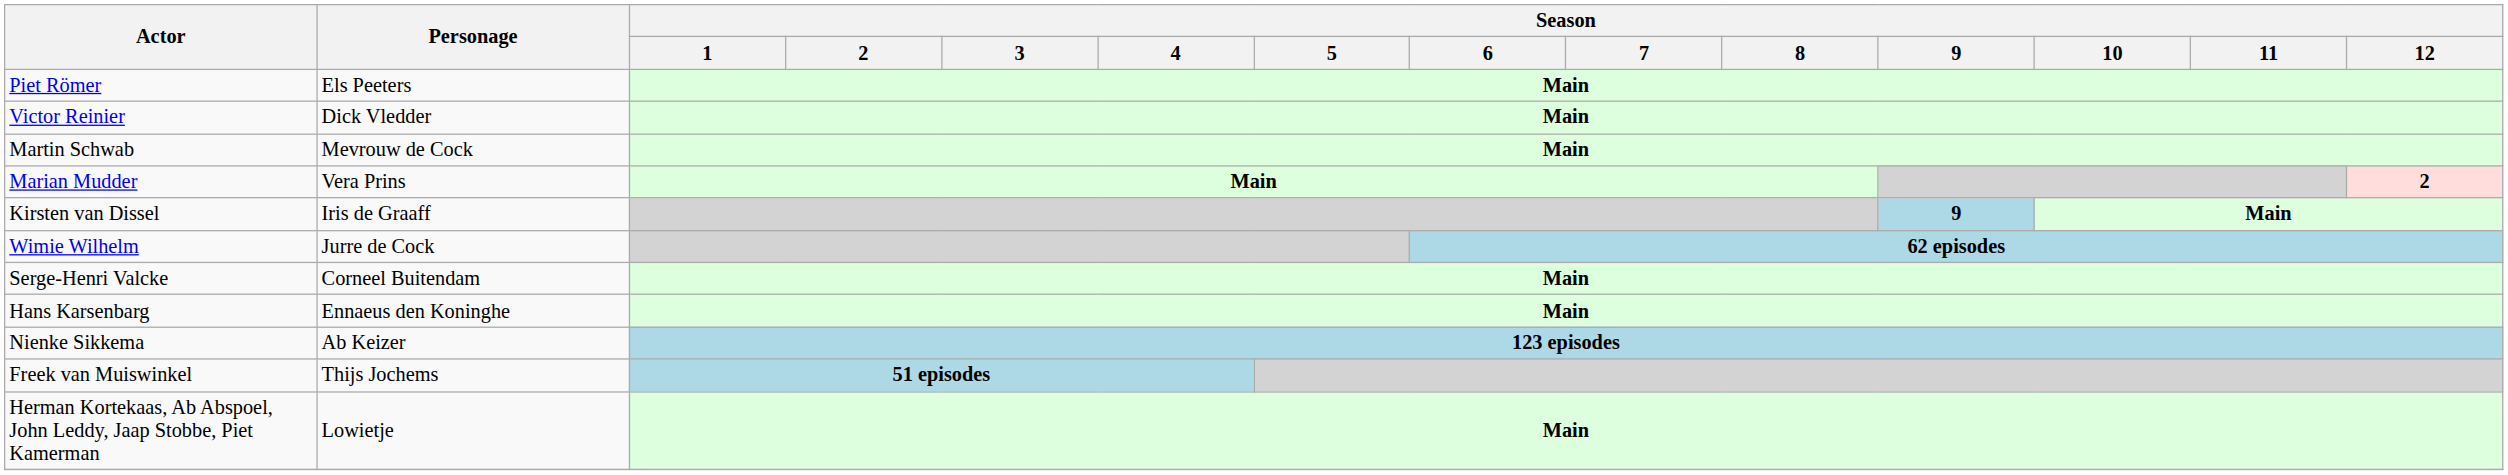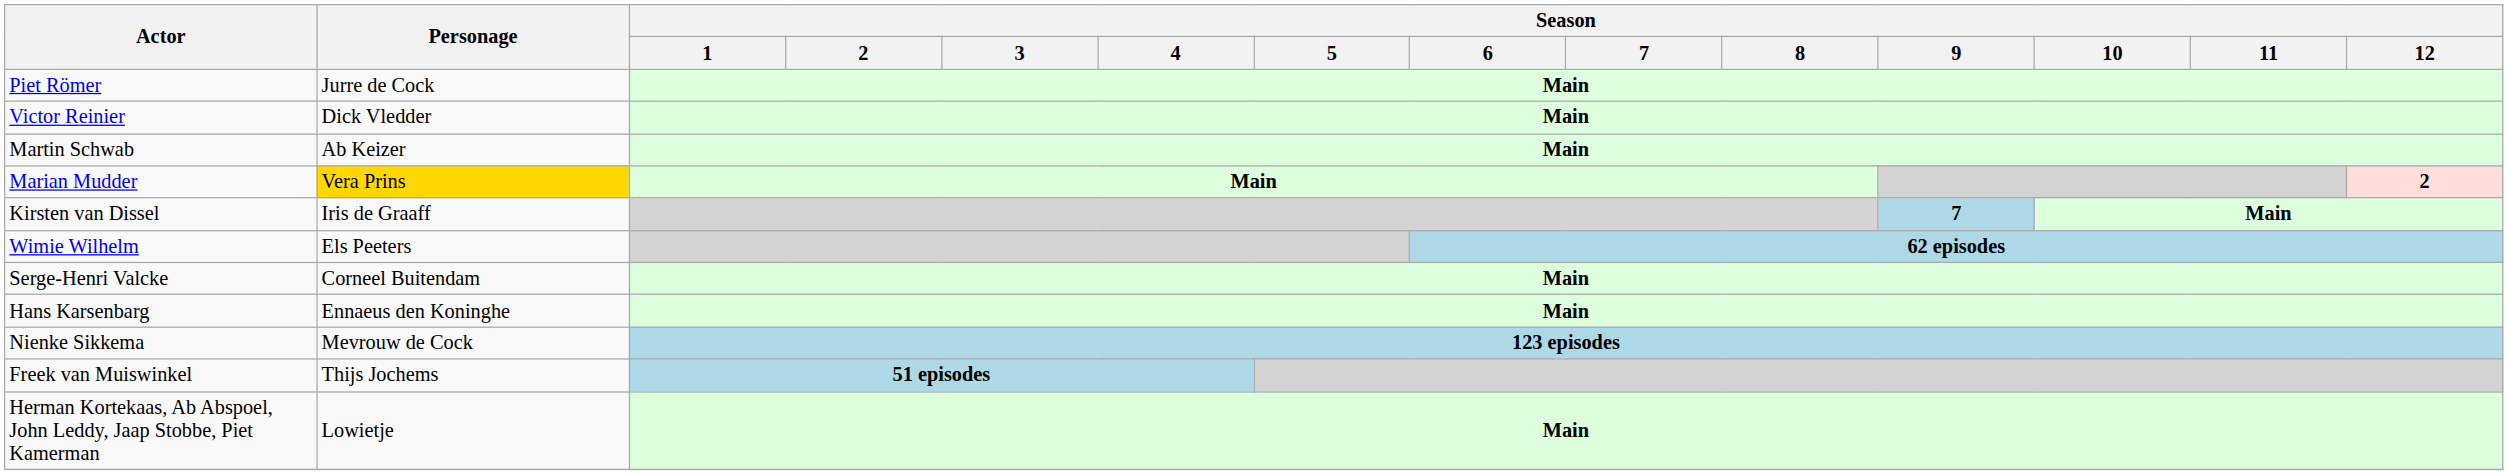Piet Römer | Personage: Els Peeters -> Jurre de Cock
Martin Schwab | Personage: Mevrouw de Cock -> Ab Keizer
Marian Mudder | Personage: no background -> gold background
Kirsten van Dissel | Season / 9: 9 -> 7
Wimie Wilhelm | Personage: Jurre de Cock -> Els Peeters
Nienke Sikkema | Personage: Ab Keizer -> Mevrouw de Cock
